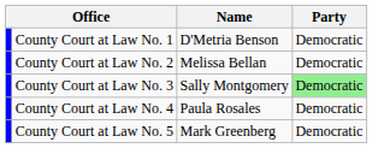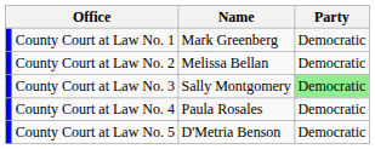County Court at Law No. 1 | Name: D'Metria Benson -> Mark Greenberg
County Court at Law No. 5 | Name: Mark Greenberg -> D'Metria Benson
